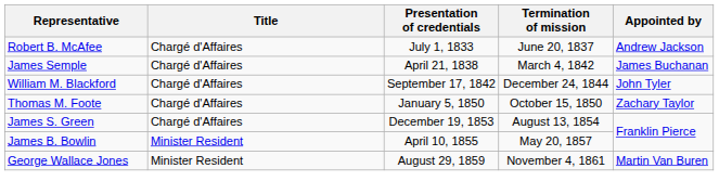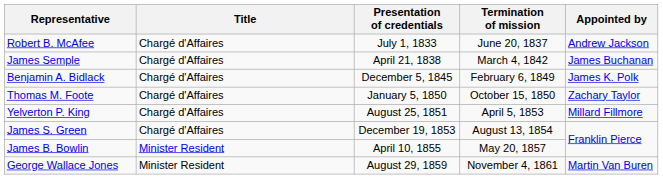- row: William M. Blackford | Chargé d'Affaires | September 17, 1842 | December 24, 1844 | John Tyler
+ row: Benjamin A. Bidlack | Chargé d'Affaires | December 5, 1845 | February 6, 1849 | James K. Polk
+ row: Yelverton P. King | Chargé d'Affaires | August 25, 1851 | April 5, 1853 | Millard Fillmore
